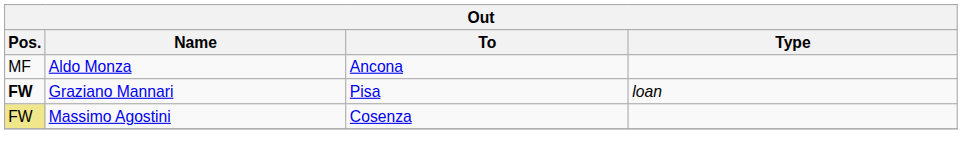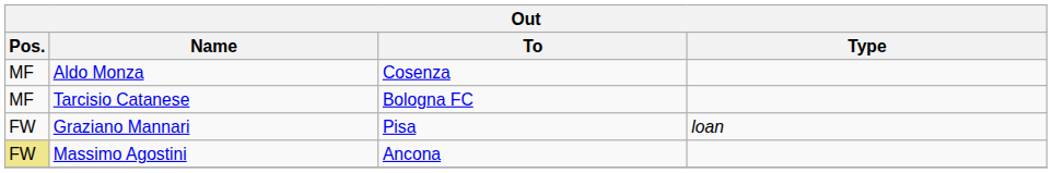Aldo Monza | To: Ancona -> Cosenza
+ row: MF | Tarcisio Catanese | Bologna FC
Graziano Mannari | Pos.: bold -> normal
Massimo Agostini | To: Cosenza -> Ancona
